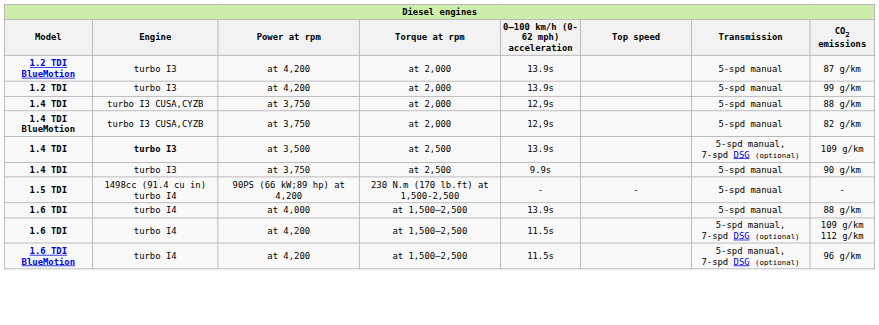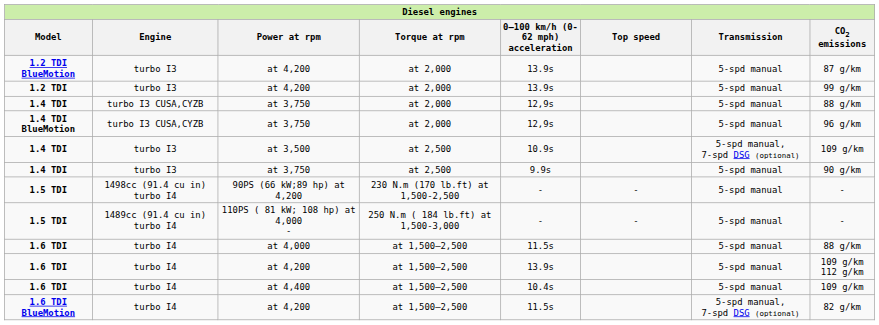1.4 TDI BlueMotion | CO2 emissions: 82 g/km -> 96 g/km
1.4 TDI / at 3,500 | Engine: bold -> normal
1.4 TDI / at 3,500 | 0–100 km/h (0-62 mph) acceleration: 13.9s -> 10.9s
+ row: 1.5 TDI | 1489cc (91.4 cu in) turbo I4 | 110PS ( 81 kW; 108 hp) at 4,000 - | 250 N.m ( 184 lb.ft) at 1,500-3,000 | - | - | 5-spd manual | -
1.6 TDI / at 4,000 | 0–100 km/h (0-62 mph) acceleration: 13.9s -> 11.5s
1.6 TDI / at 4,200 | 0–100 km/h (0-62 mph) acceleration: 11.5s -> 13.9s
1.6 TDI / at 4,200 | Transmission: 5-spd manual, 7-spd DSG (optional) -> 5-spd manual
+ row: 1.6 TDI | turbo I4 | at 4,400 | at 1,500–2,500 | 10.4s | 5-spd manual | 109 g/km
1.6 TDI BlueMotion | CO2 emissions: 96 g/km -> 82 g/km
